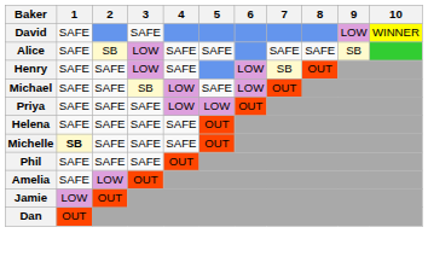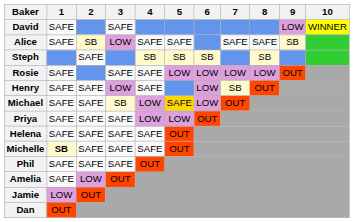+ row: Steph | SAFE | SB | SB | SB | SB
+ row: Rosie | SAFE | SAFE | SAFE | LOW | LOW | LOW | LOW | OUT
Michael | 5: no background -> gold background
